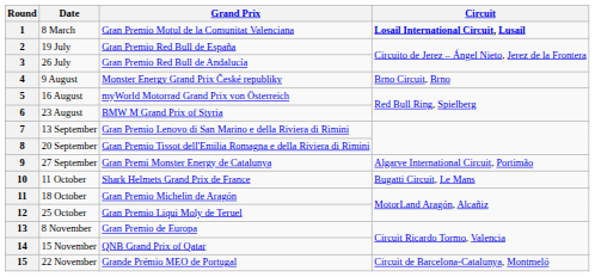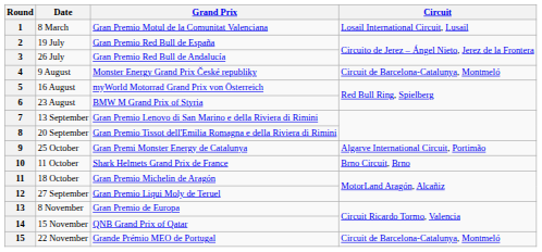1 | Circuit: bold -> normal
4 | Circuit: Brno Circuit, Brno -> Circuit de Barcelona-Catalunya, Montmeló
9 | Date: 27 September -> 25 October
10 | Circuit: Bugatti Circuit, Le Mans -> Brno Circuit, Brno
12 | Date: 25 October -> 27 September
